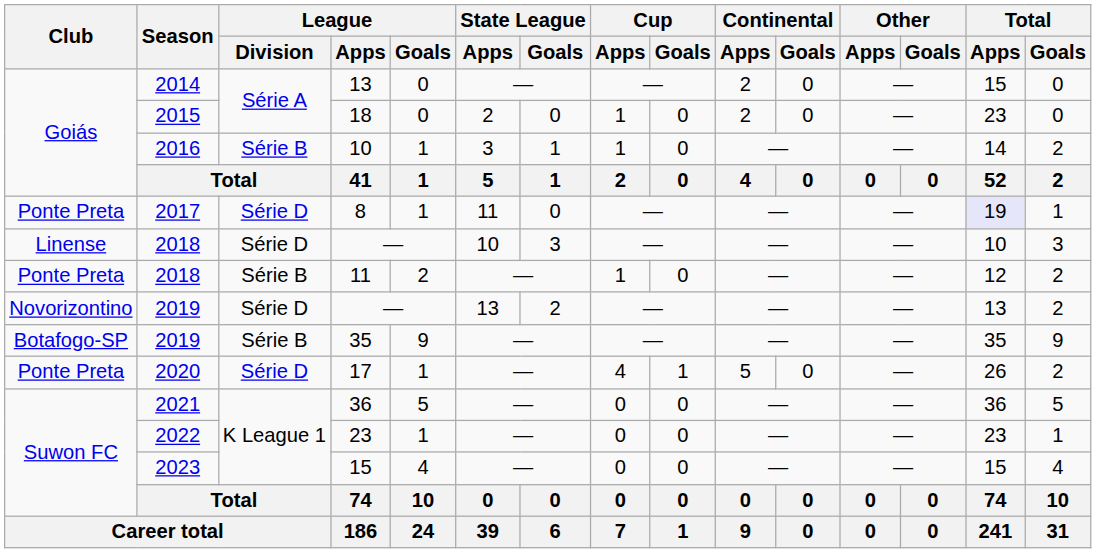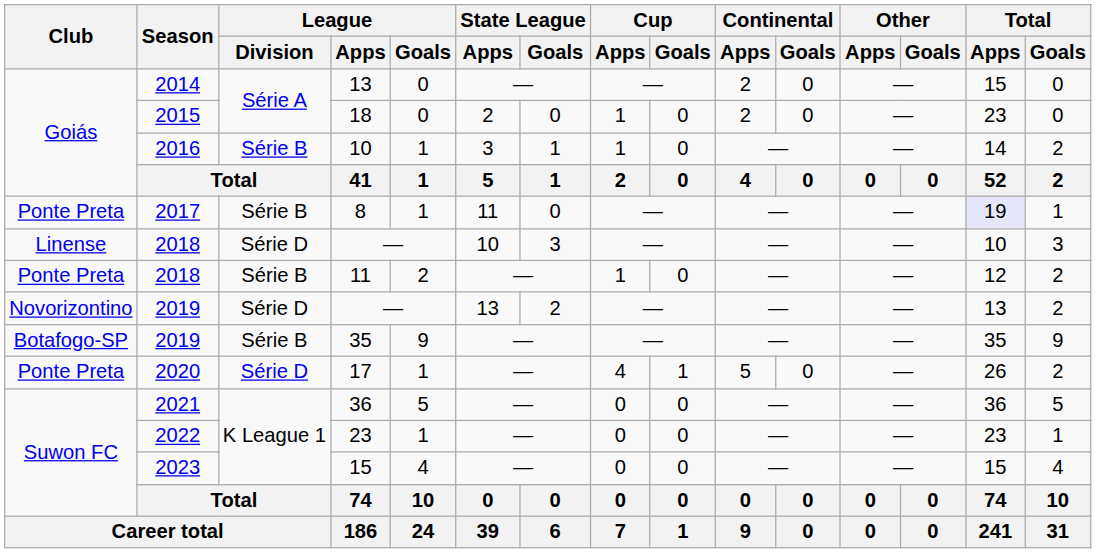8 | League / Division: Série D -> Série B
